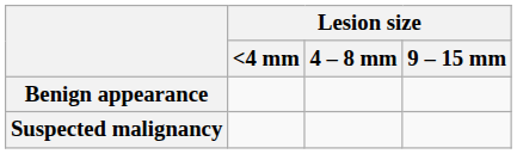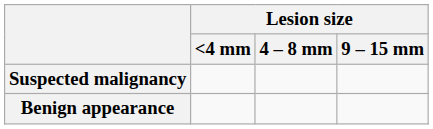rows swapped: Benign appearance <-> Suspected malignancy
